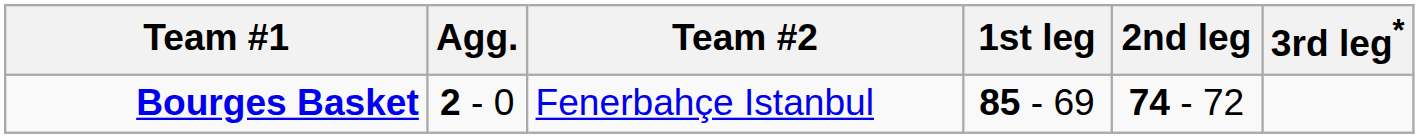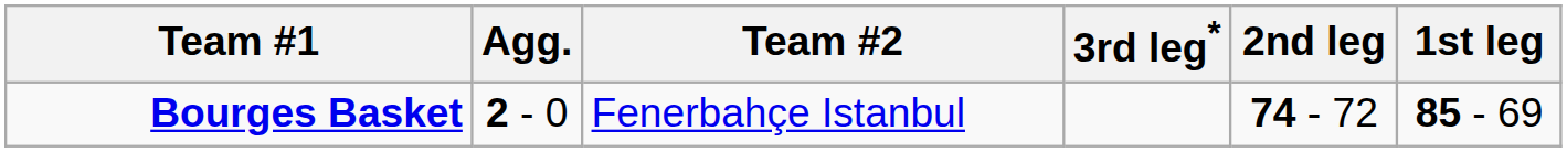columns swapped: 1st leg <-> 3rd leg*
